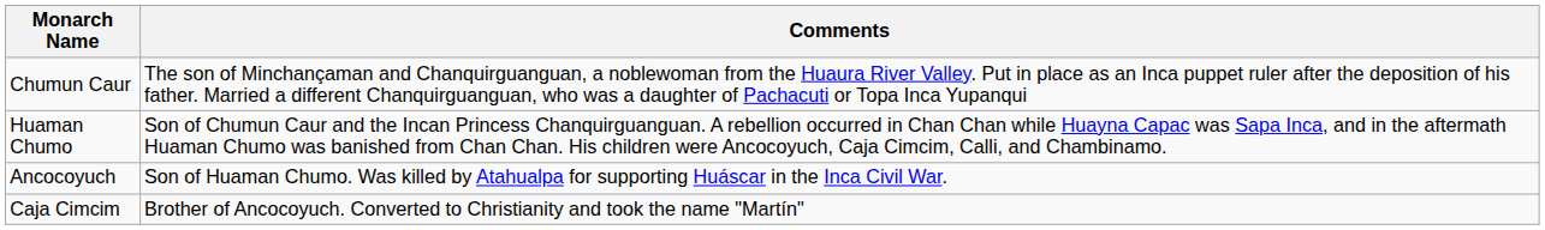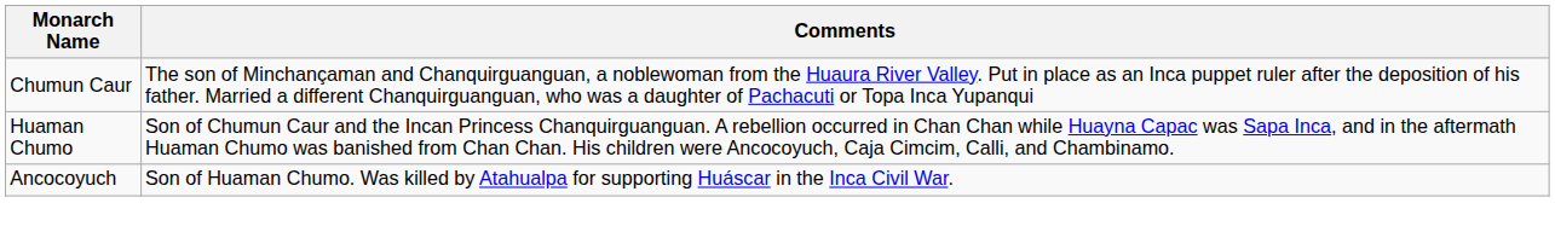- row: Caja Cimcim | Brother of Ancocoyuch. Converted to Christianity and took the name "Martín"
